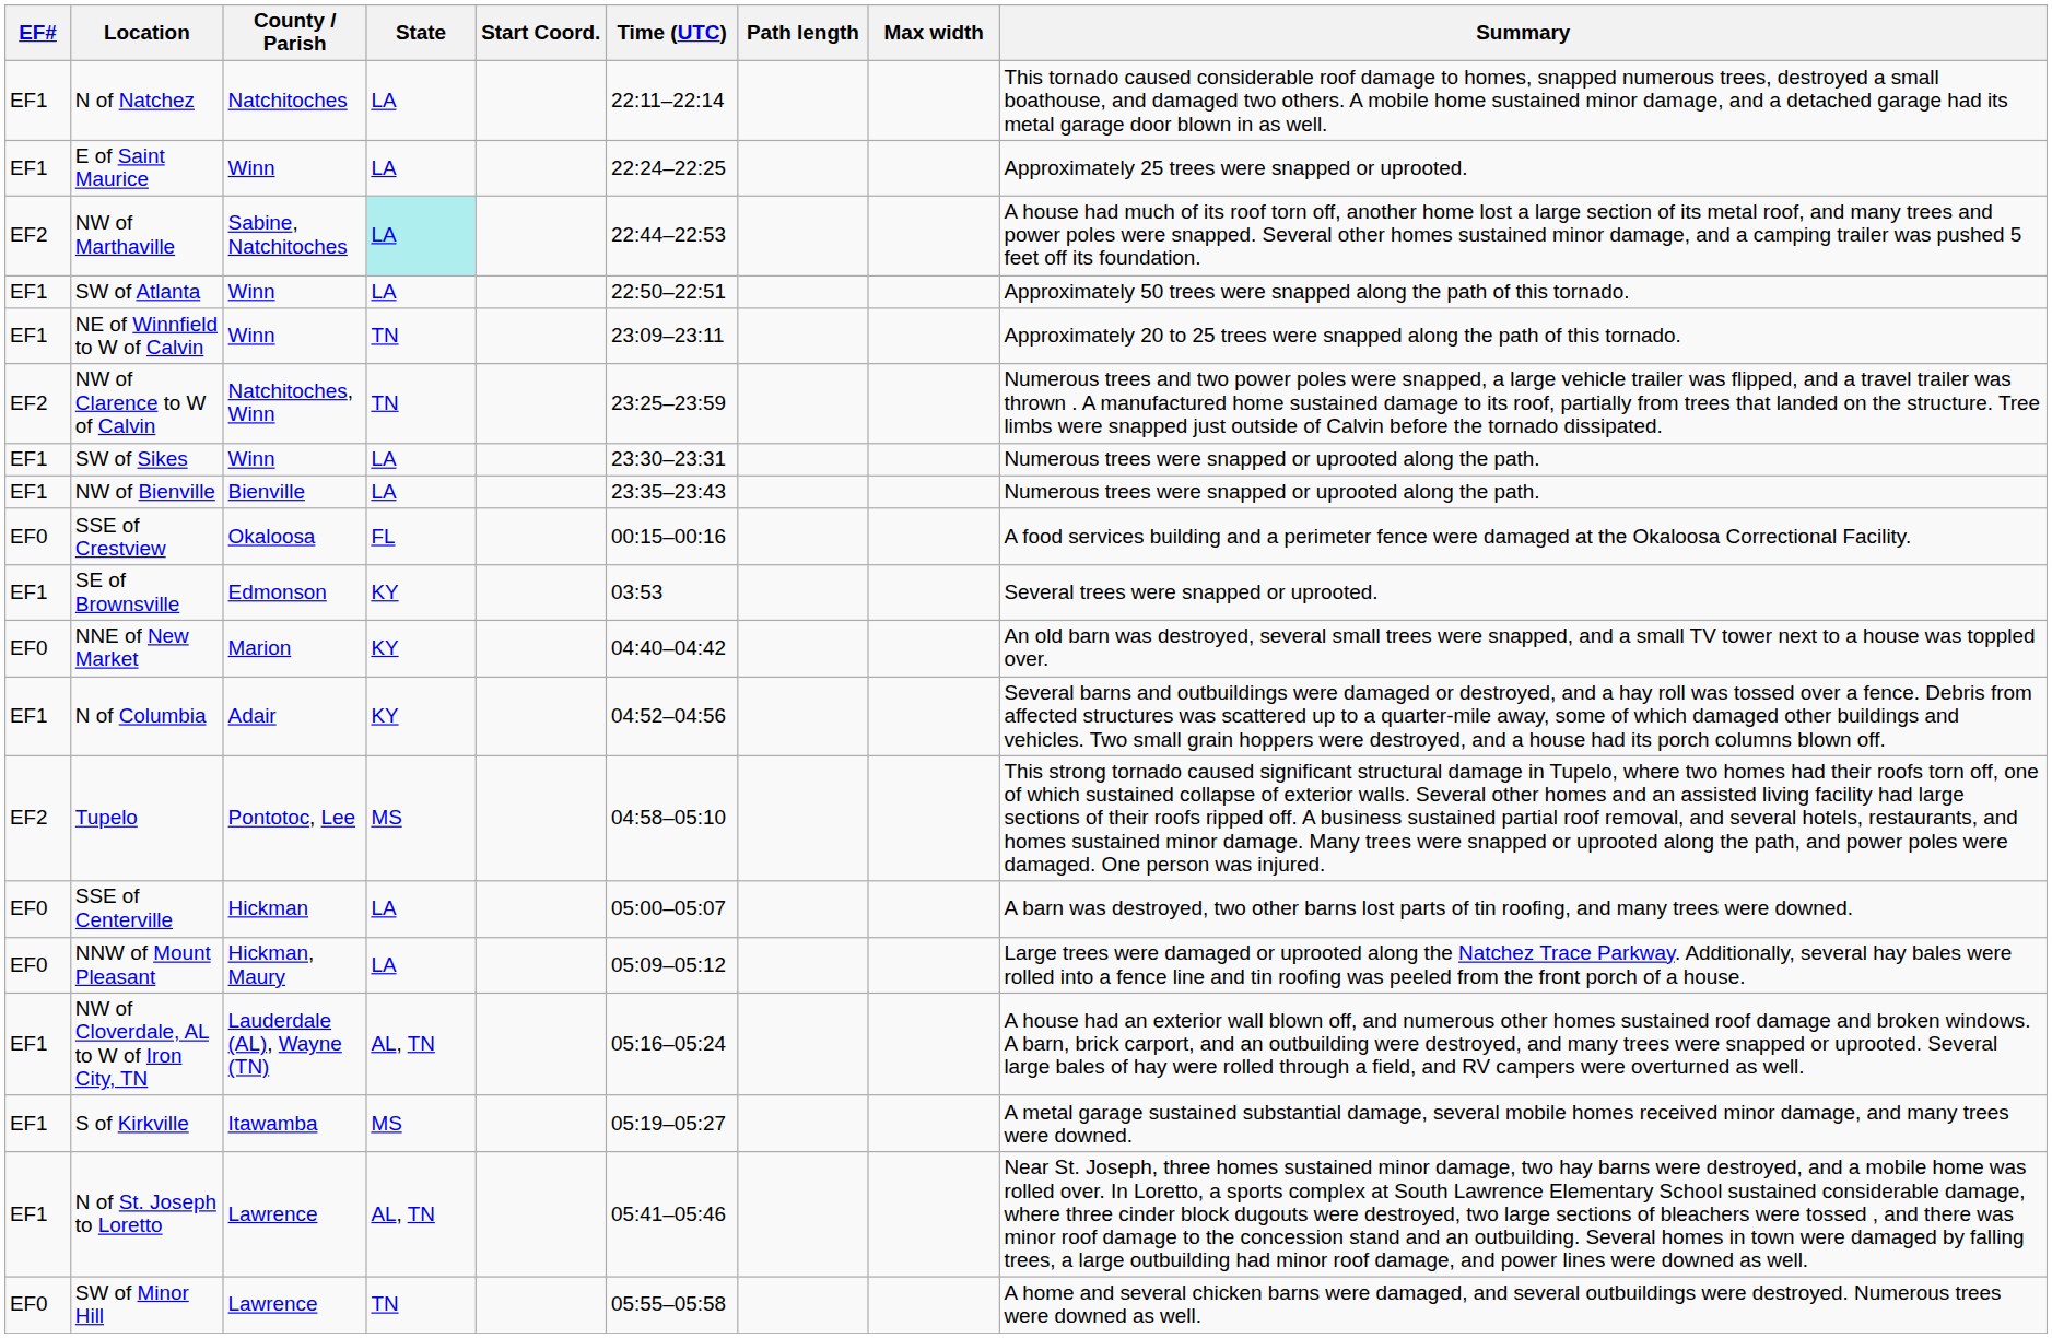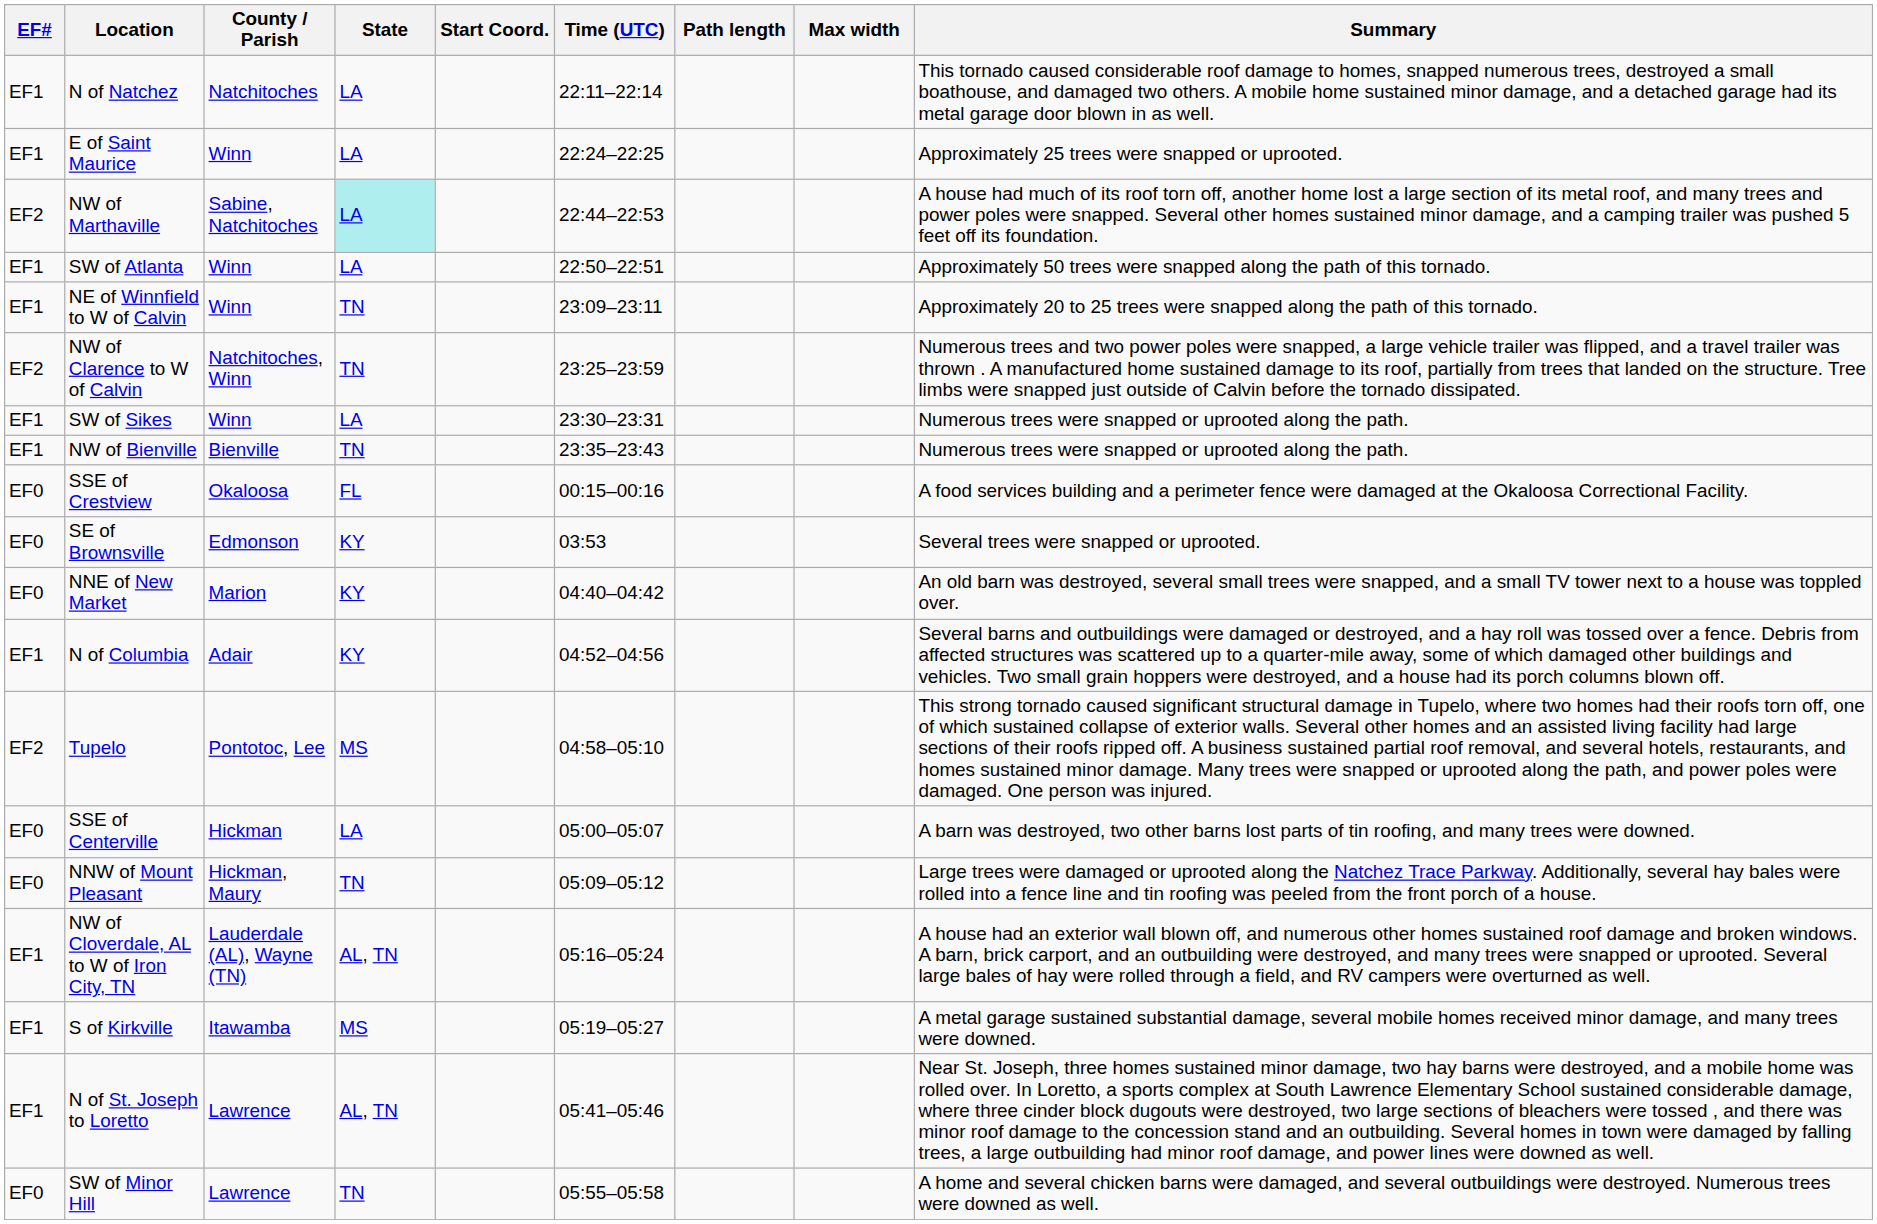NW of Bienville | State: LA -> TN
SE of Brownsville | EF#: EF1 -> EF0
NNW of Mount Pleasant | State: LA -> TN
